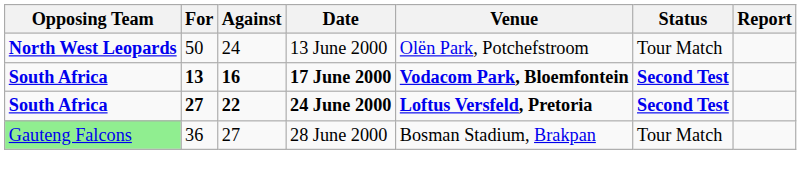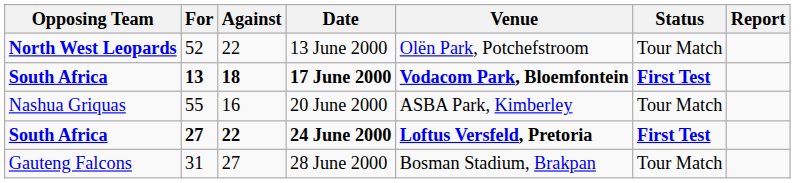13 June 2000 | For: 50 -> 52
13 June 2000 | Against: 24 -> 22
17 June 2000 | Against: 16 -> 18
17 June 2000 | Status: Second Test -> First Test
+ row: Nashua Griquas | 55 | 16 | 20 June 2000 | ASBA Park, Kimberley | Tour Match
24 June 2000 | Status: Second Test -> First Test
28 June 2000 | Opposing Team: lightgreen background -> no background
28 June 2000 | For: 36 -> 31
